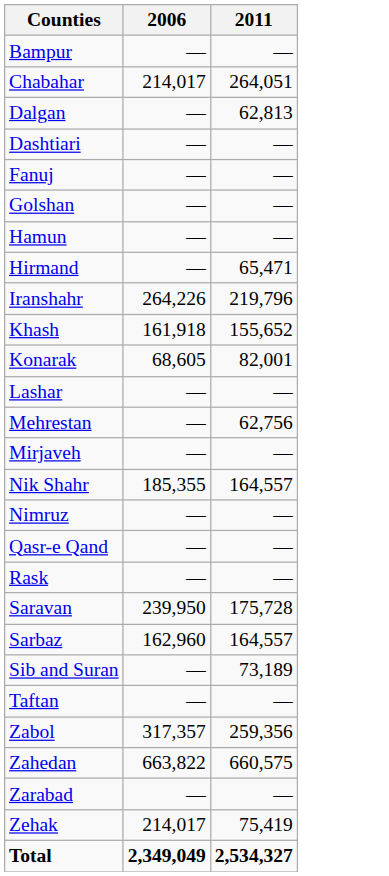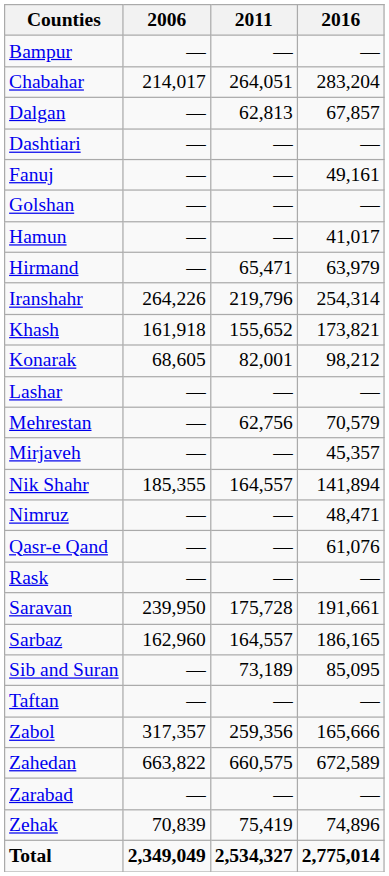+ column: 2016 | — | 283,204 | 67,857 | — | 49,161 | — | 41,017 | 63,979 | 254,314 | 173,821 | 98,212 | — | 70,579 | 45,357 | 141,894 | 48,471 | 61,076 | — | 191,661 | 186,165 | 85,095 | — | 165,666 | 672,589 | — | 74,896 | 2,775,014
Zehak | 2006: 214,017 -> 70,839
